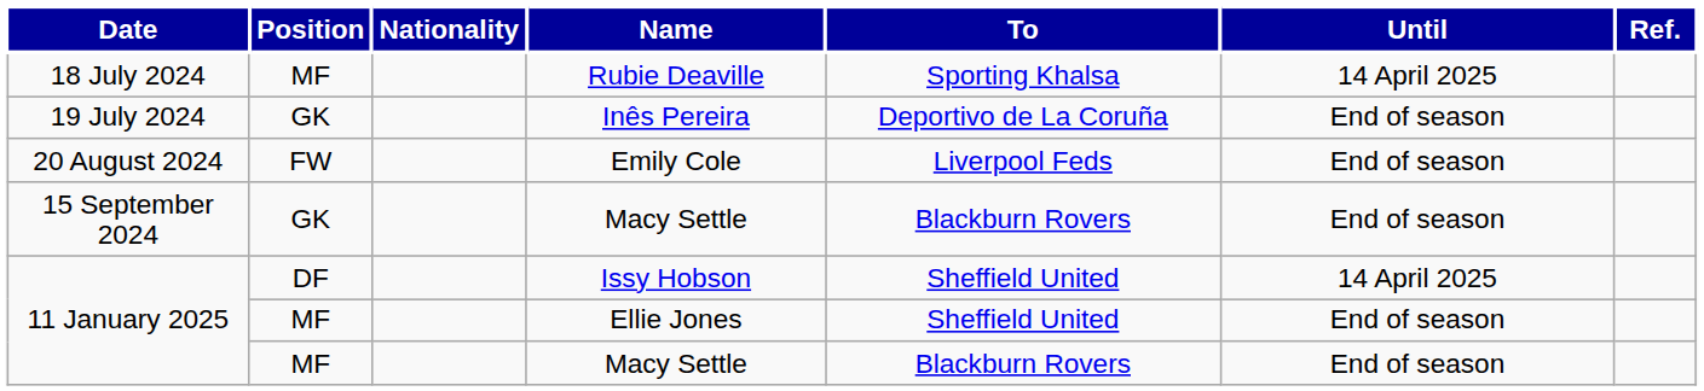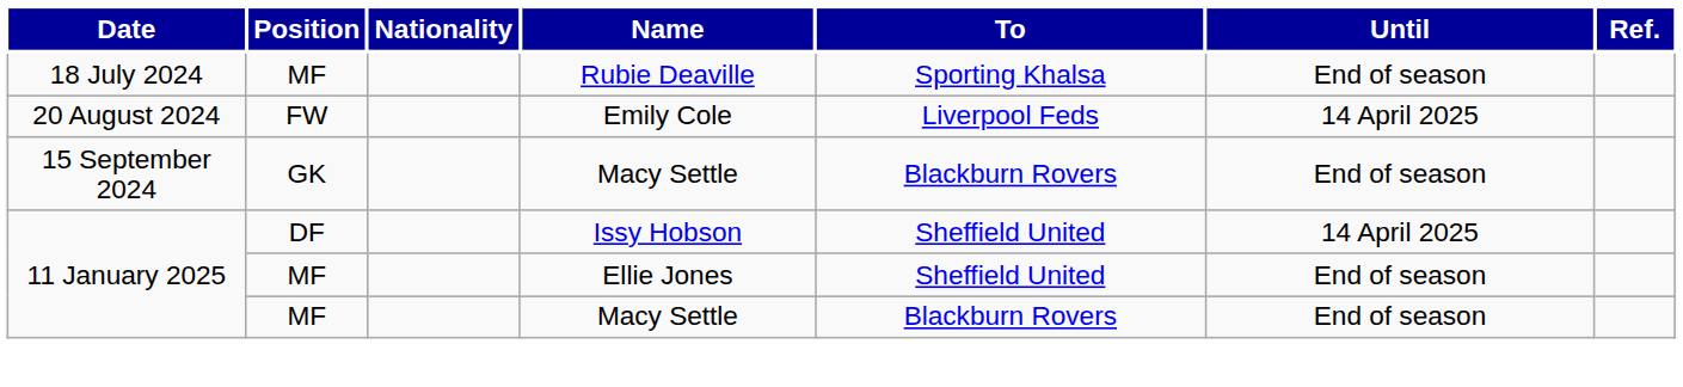Rubie Deaville | Until: 14 April 2025 -> End of season
- row: 19 July 2024 | GK | Inês Pereira | Deportivo de La Coruña | End of season
Emily Cole | Until: End of season -> 14 April 2025
